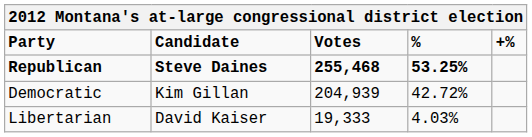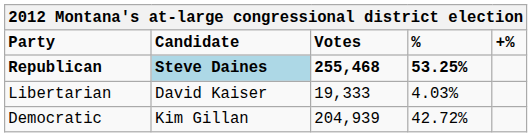Republican | Candidate: no background -> lightblue background
rows swapped: Democratic <-> Libertarian
